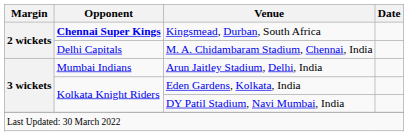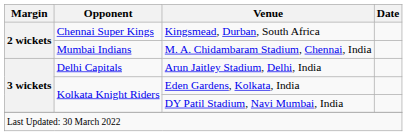Kingsmead, Durban, South Africa | Opponent: bold -> normal
M. A. Chidambaram Stadium, Chennai, India | Opponent: Delhi Capitals -> Mumbai Indians
Arun Jaitley Stadium, Delhi, India | Opponent: Mumbai Indians -> Delhi Capitals
